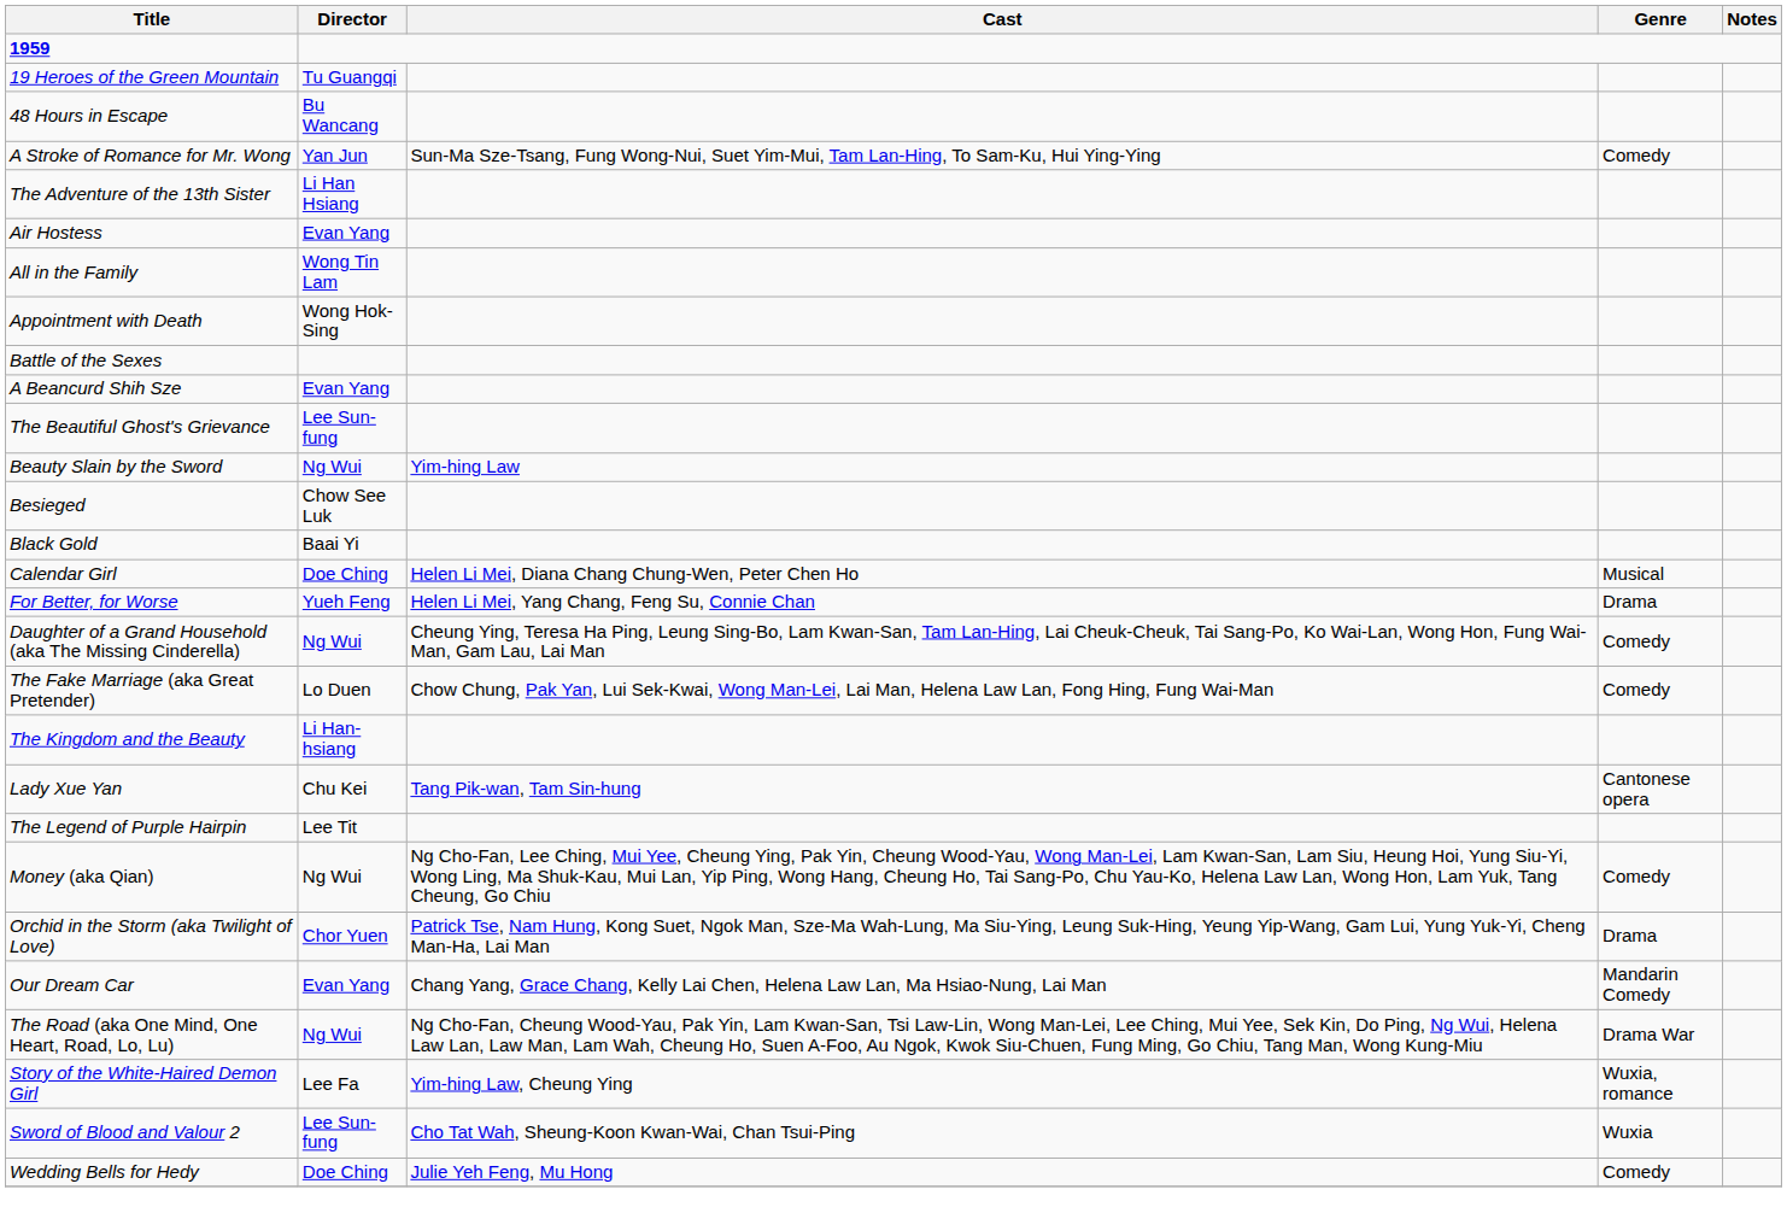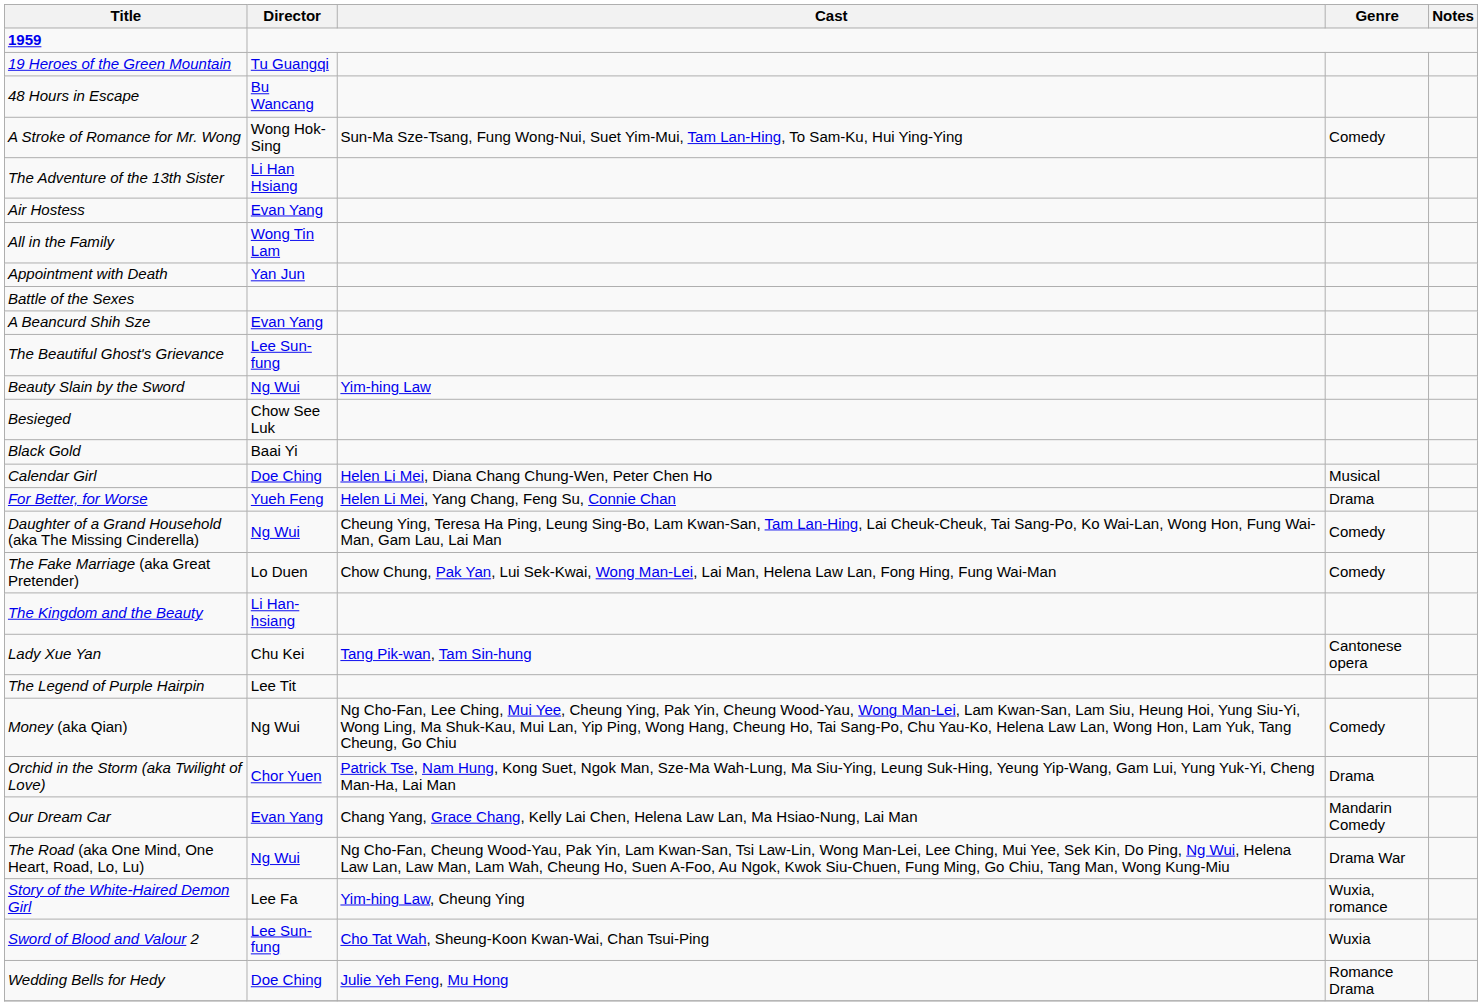A Stroke of Romance for Mr. Wong | Director: Yan Jun -> Wong Hok-Sing
Appointment with Death | Director: Wong Hok-Sing -> Yan Jun
Wedding Bells for Hedy | Genre: Comedy -> Romance Drama
